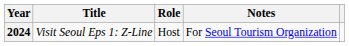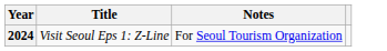- column: Role | Host
